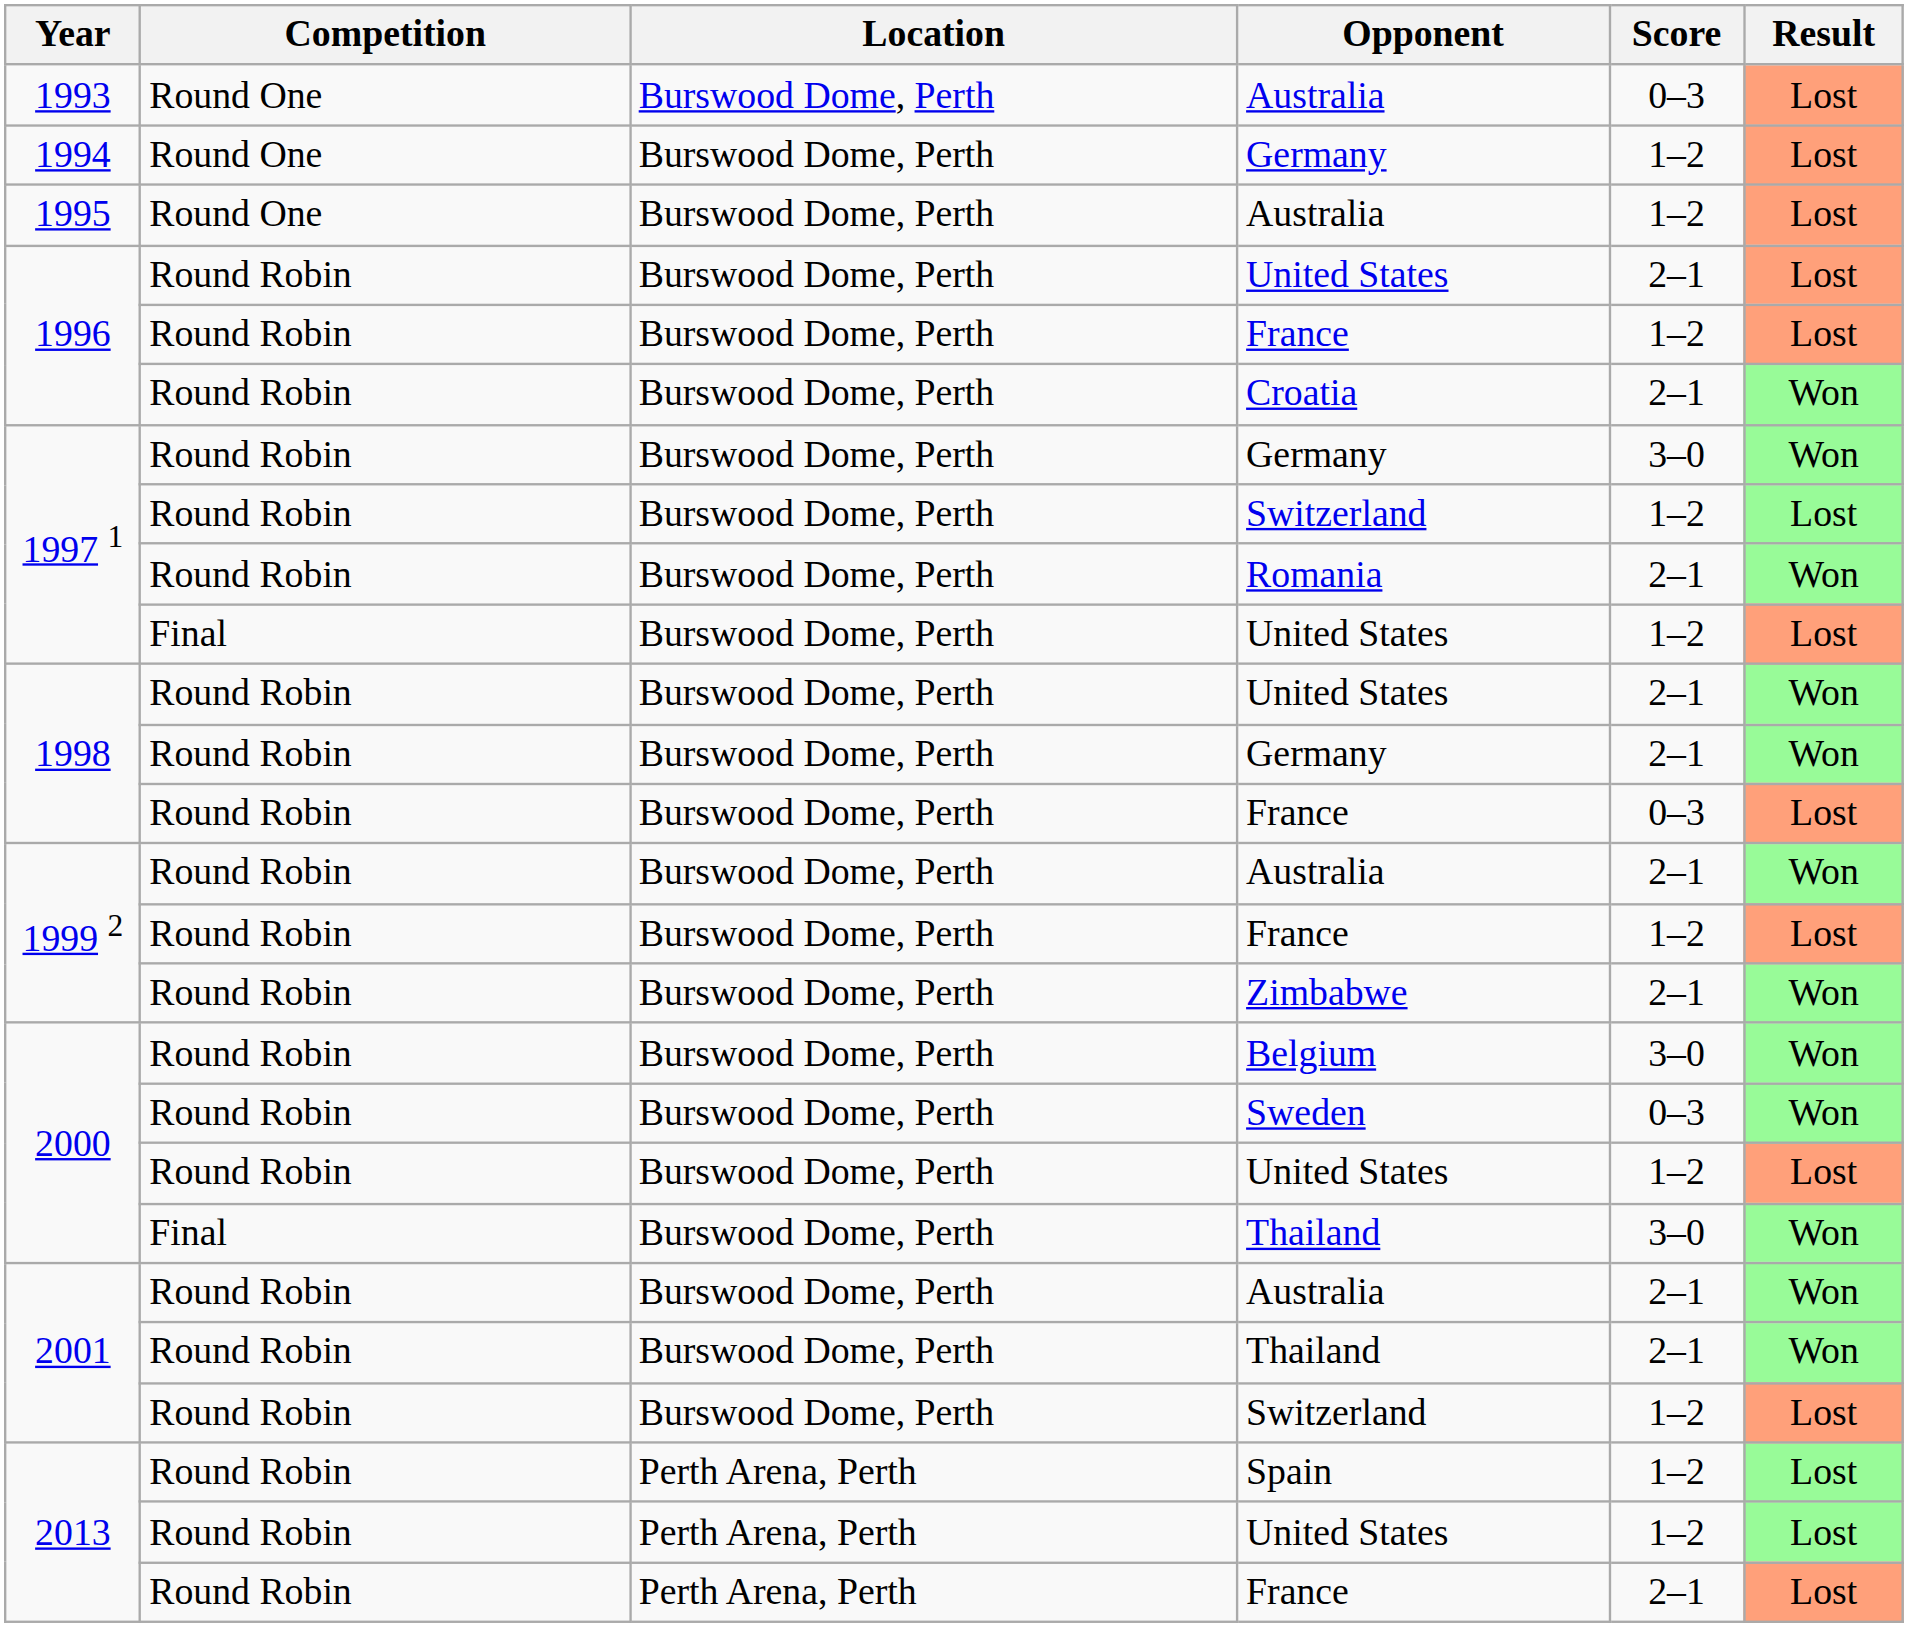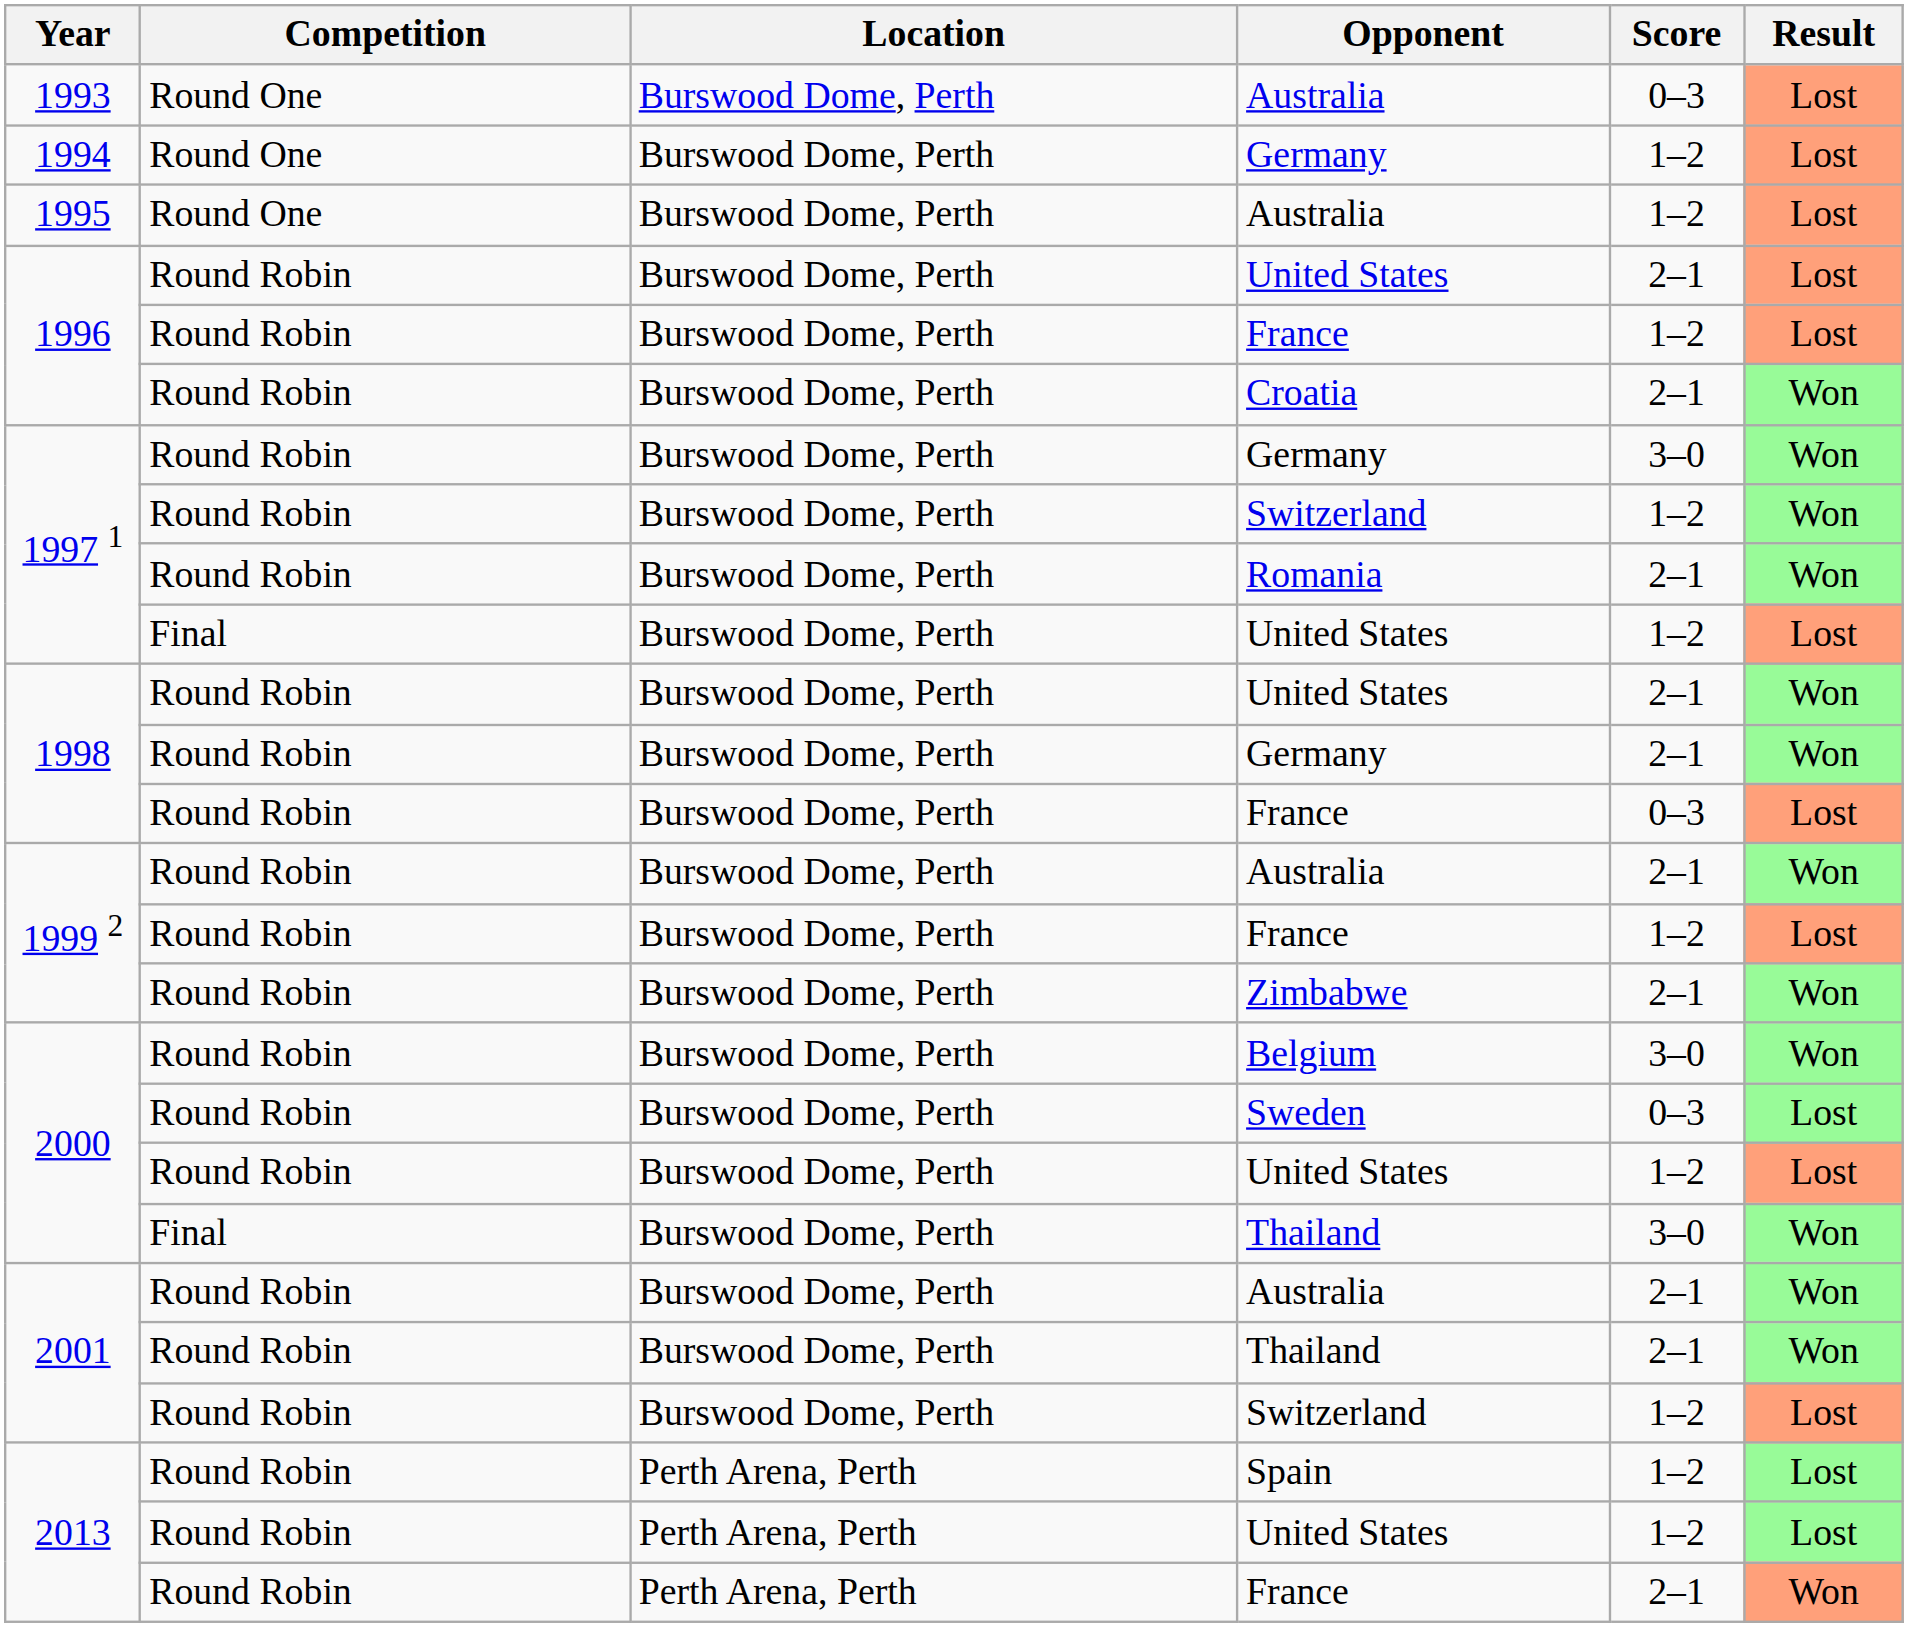1997 1 / Switzerland | Result: Lost -> Won
Sweden | Result: Won -> Lost
2013 / France | Result: Lost -> Won
